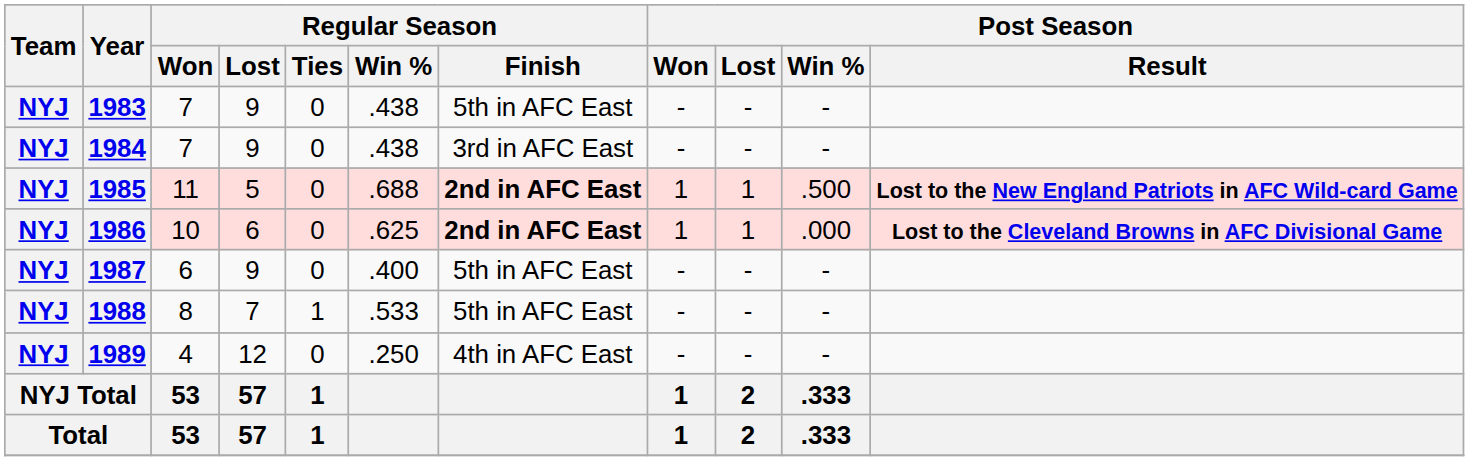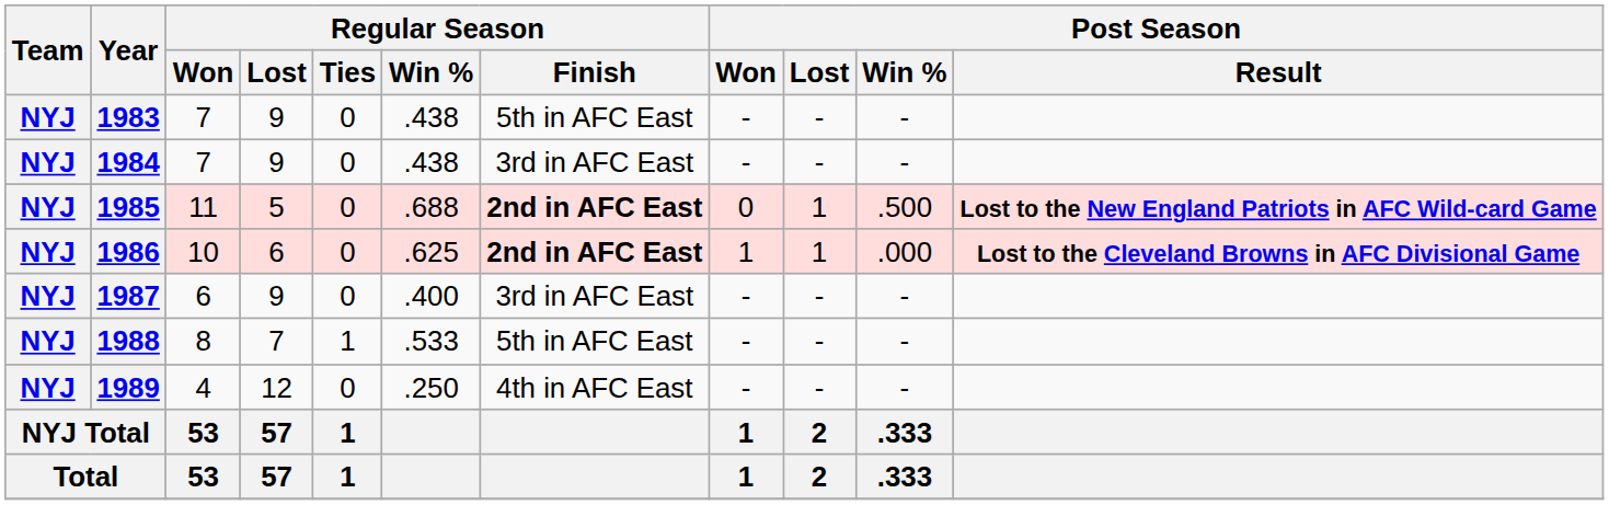1985 | Post Season / Won: 1 -> 0
1987 | Regular Season / Finish: 5th in AFC East -> 3rd in AFC East
